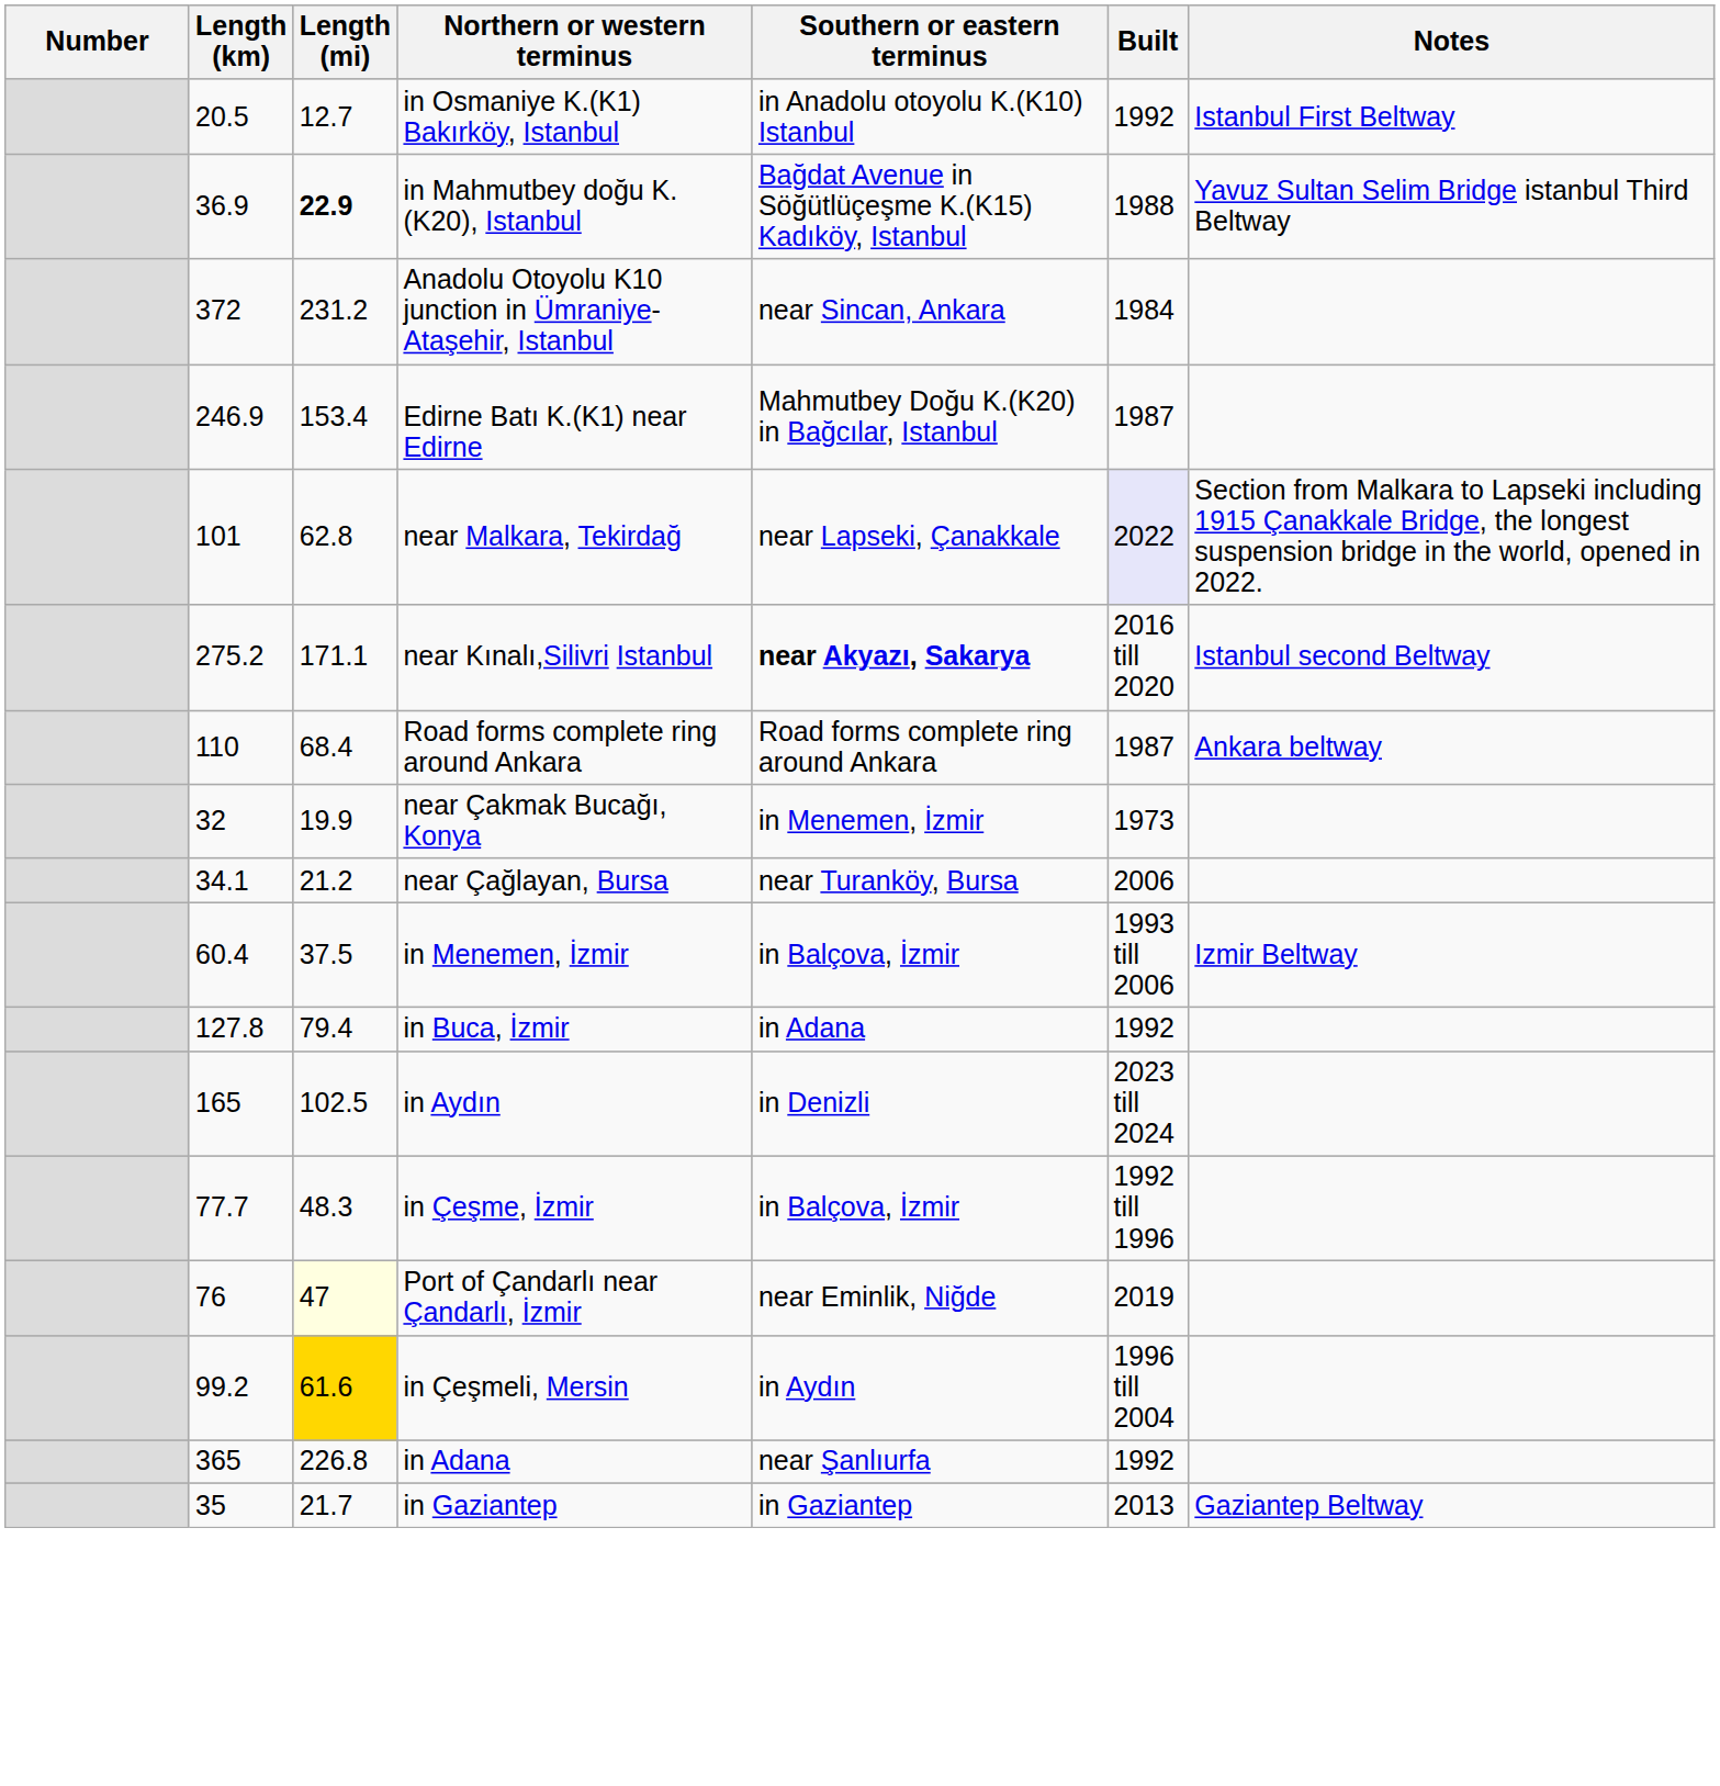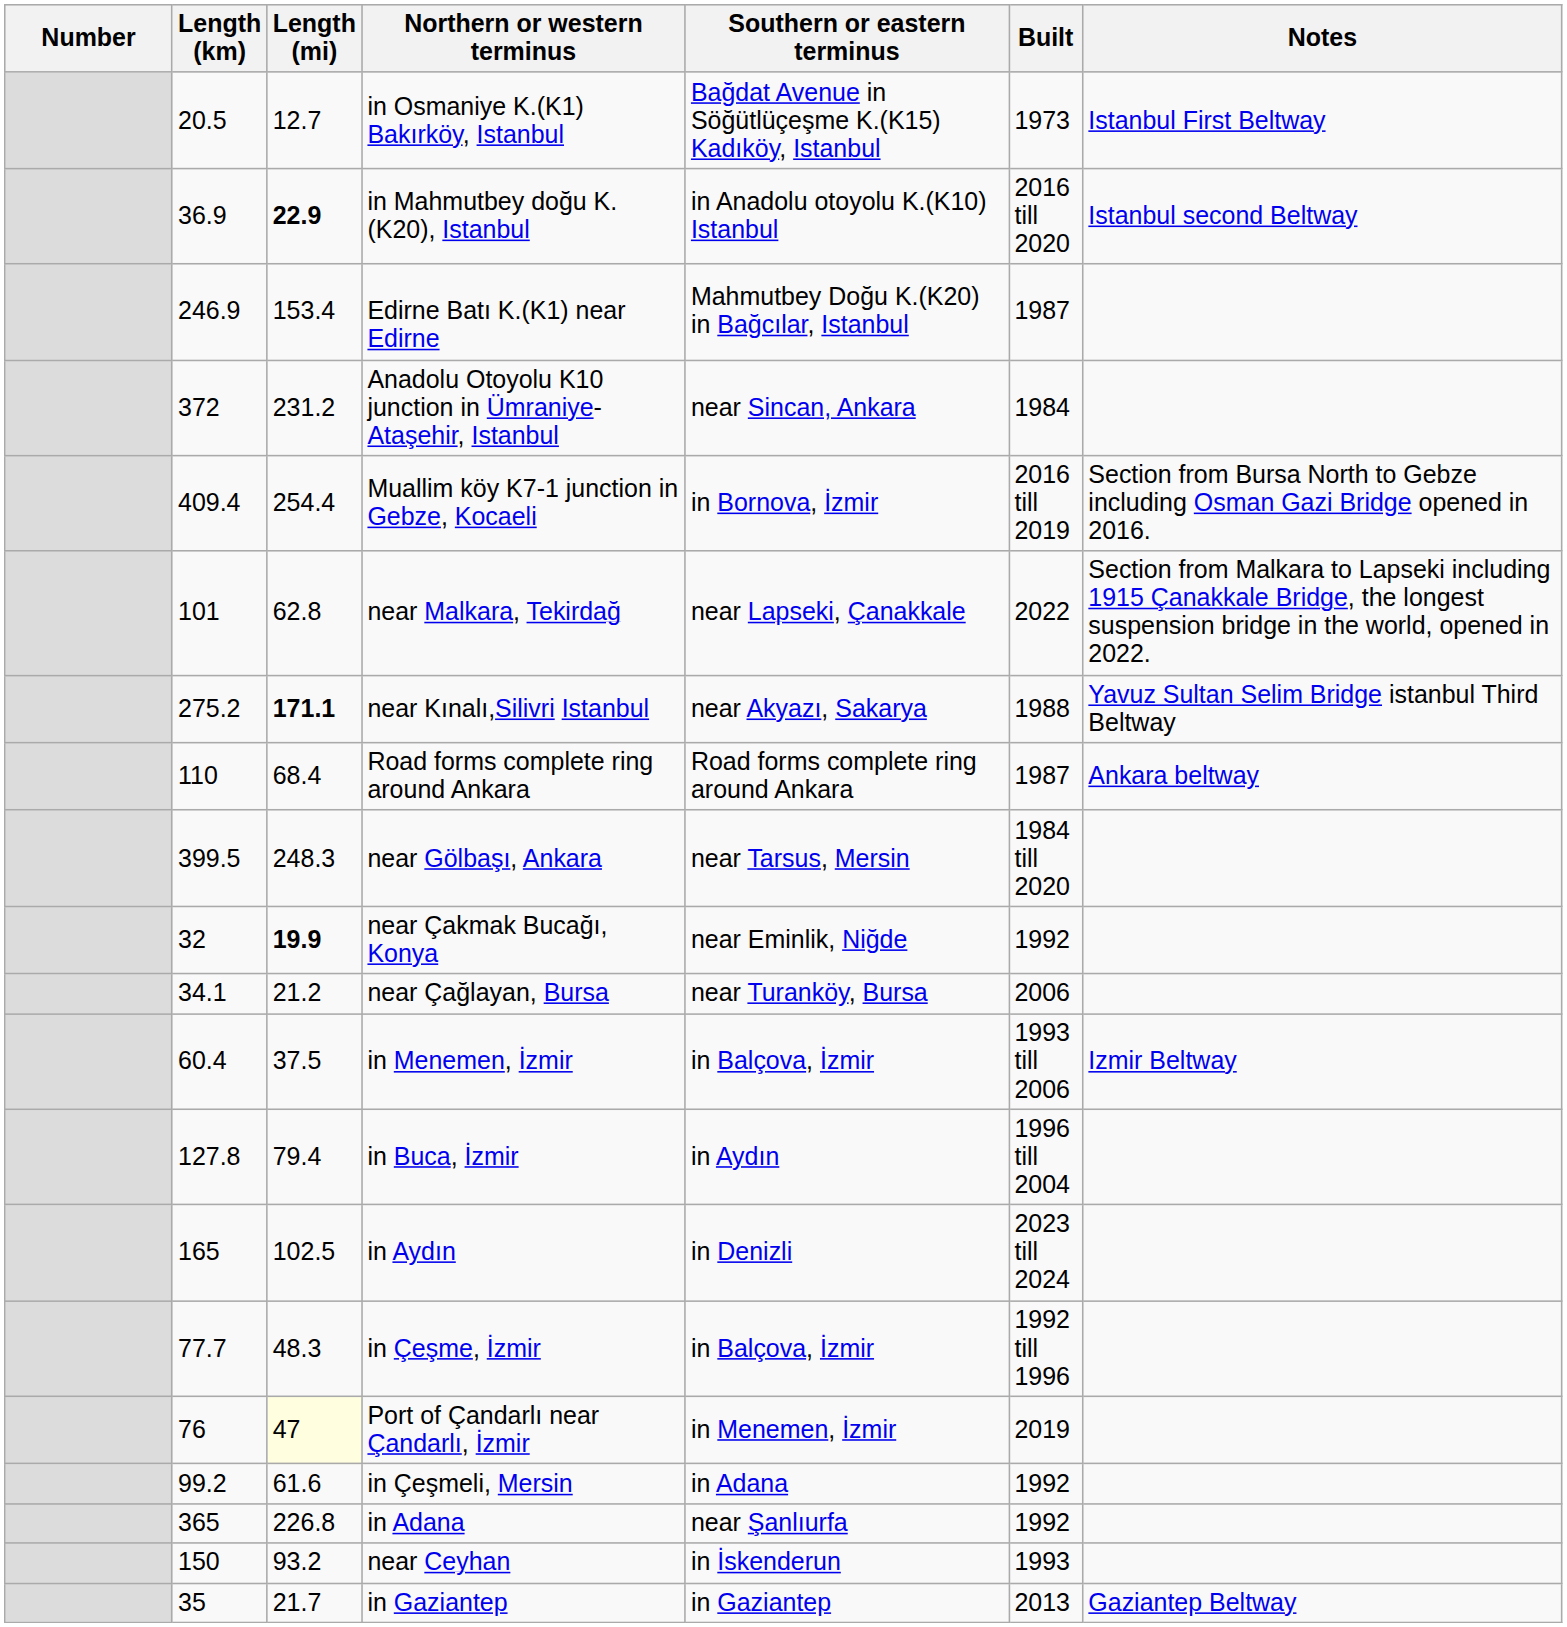in Osmaniye K.(K1) Bakırköy, Istanbul | Southern or eastern terminus: in Anadolu otoyolu K.(K10) Istanbul -> Bağdat Avenue in Söğütlüçeşme K.(K15) Kadıköy, Istanbul
in Osmaniye K.(K1) Bakırköy, Istanbul | Built: 1992 -> 1973
in Mahmutbey doğu K.(K20), Istanbul | Southern or eastern terminus: Bağdat Avenue in Söğütlüçeşme K.(K15) Kadıköy, Istanbul -> in Anadolu otoyolu K.(K10) Istanbul
in Mahmutbey doğu K.(K20), Istanbul | Built: 1988 -> 2016 till 2020
in Mahmutbey doğu K.(K20), Istanbul | Notes: Yavuz Sultan Selim Bridge istanbul Third Beltway -> Istanbul second Beltway
rows swapped: Edirne Batı K.(K1) near Edirne <-> Anadolu Otoyolu K10 junction in Ümraniye- Ataşehir, Istanbul
+ row: 409.4 | 254.4 | Muallim köy K7-1 junction in Gebze, Kocaeli | in Bornova, İzmir | 2016 till 2019 | Section from Bursa North to Gebze including Osman Gazi Bridge opened in 2016.
near Malkara, Tekirdağ | Built: lavender background -> no background
near Kınalı,Silivri Istanbul | Length (mi): normal -> bold
near Kınalı,Silivri Istanbul | Southern or eastern terminus: bold -> normal
near Kınalı,Silivri Istanbul | Built: 2016 till 2020 -> 1988
near Kınalı,Silivri Istanbul | Notes: Istanbul second Beltway -> Yavuz Sultan Selim Bridge istanbul Third Beltway
+ row: 399.5 | 248.3 | near Gölbaşı, Ankara | near Tarsus, Mersin | 1984 till 2020
near Çakmak Bucağı, Konya | Length (mi): normal -> bold
near Çakmak Bucağı, Konya | Southern or eastern terminus: in Menemen, İzmir -> near Eminlik, Niğde
near Çakmak Bucağı, Konya | Built: 1973 -> 1992
in Buca, İzmir | Southern or eastern terminus: in Adana -> in Aydın
in Buca, İzmir | Built: 1992 -> 1996 till 2004
Port of Çandarlı near Çandarlı, İzmir | Southern or eastern terminus: near Eminlik, Niğde -> in Menemen, İzmir
in Çeşmeli, Mersin | Length (mi): gold background -> no background
in Çeşmeli, Mersin | Southern or eastern terminus: in Aydın -> in Adana
in Çeşmeli, Mersin | Built: 1996 till 2004 -> 1992
+ row: 150 | 93.2 | near Ceyhan | in İskenderun | 1993
